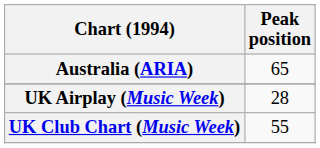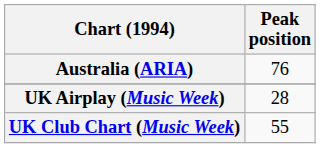Australia (ARIA) | Peak position: 65 -> 76
